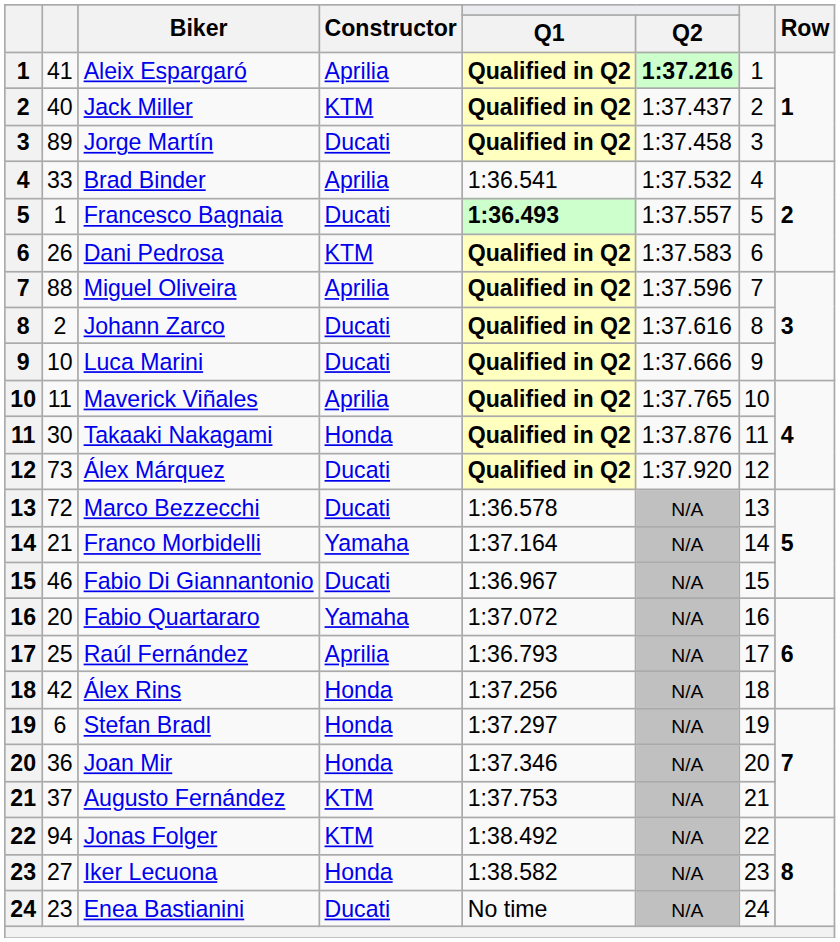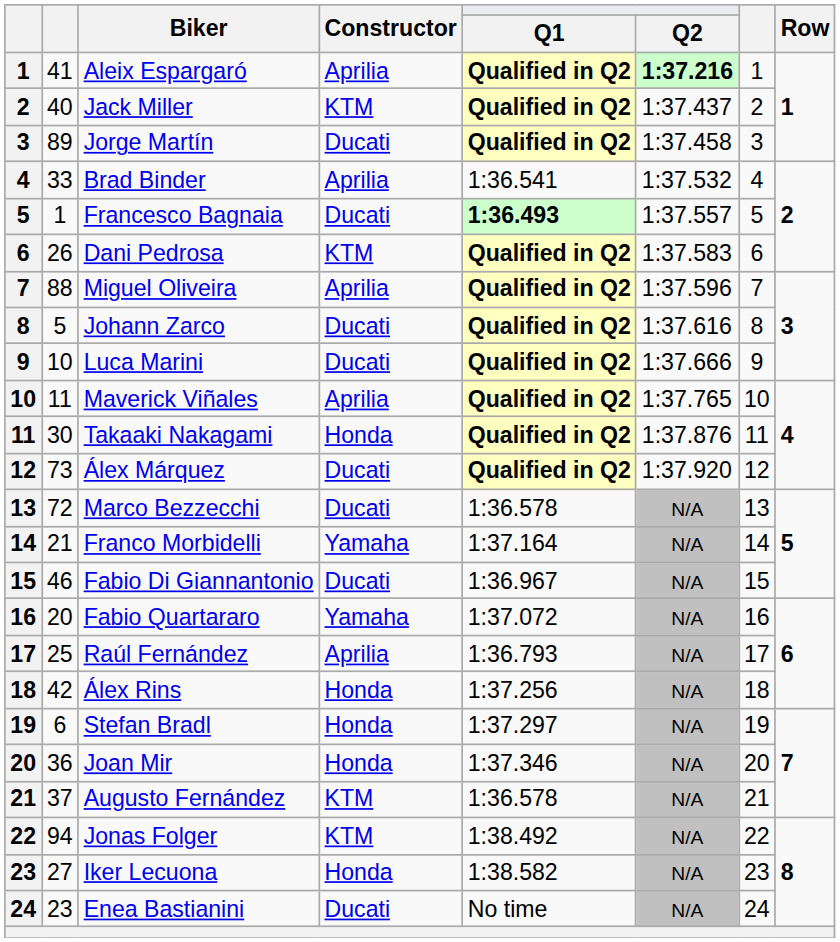Johann Zarco | column 2: 2 -> 5
Augusto Fernández | Q1: 1:37.753 -> 1:36.578
